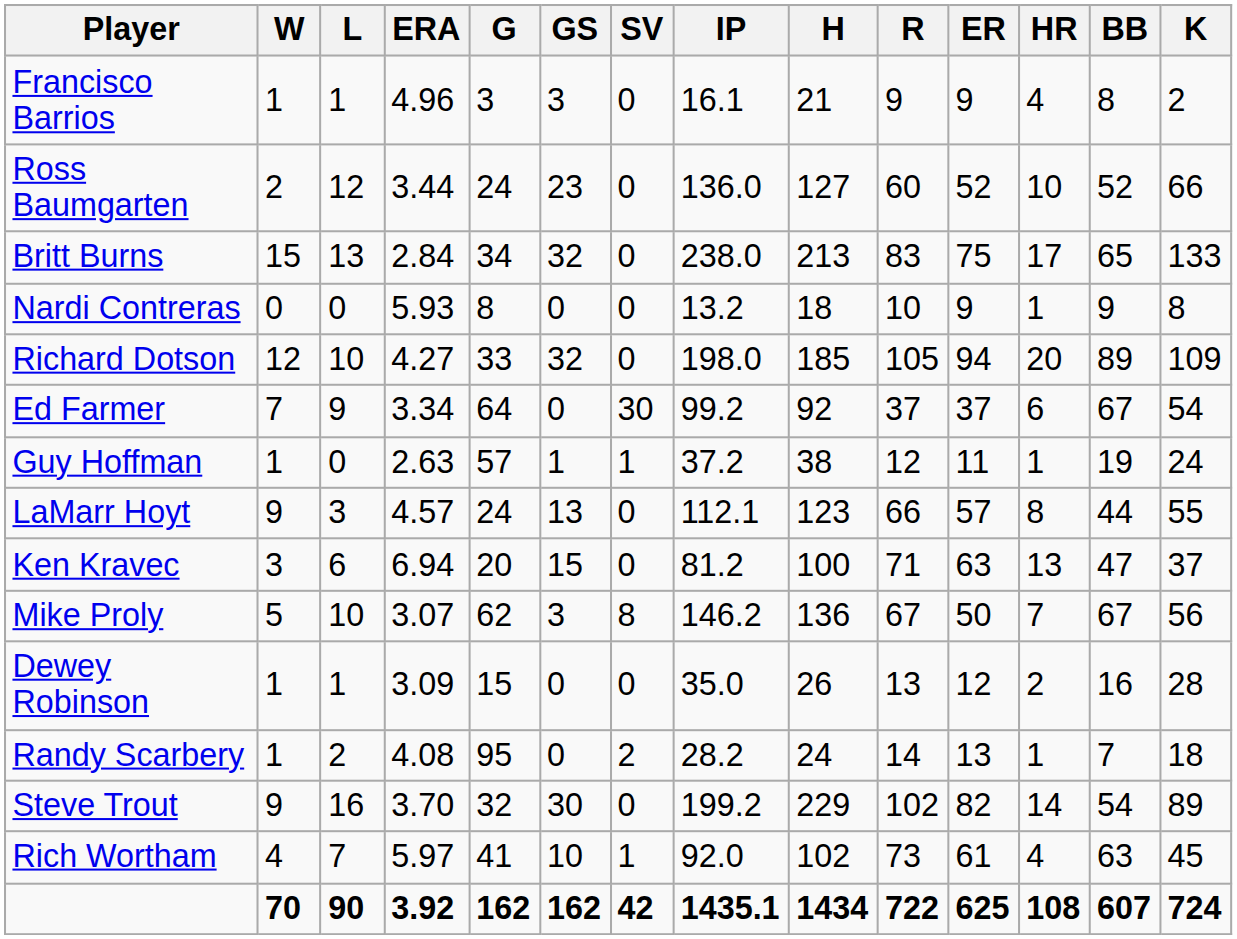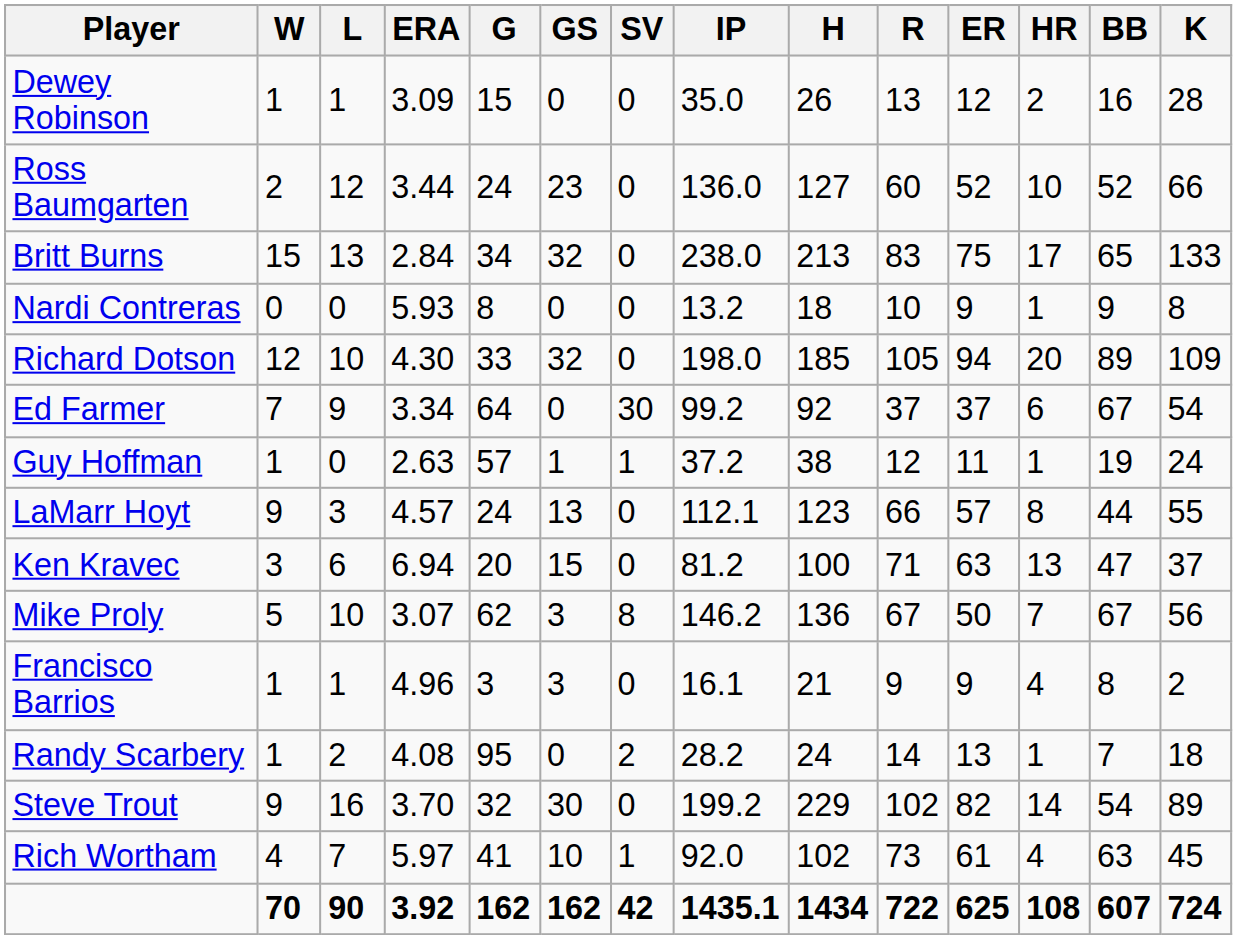rows swapped: Francisco Barrios <-> Dewey Robinson
Richard Dotson | ERA: 4.27 -> 4.30
